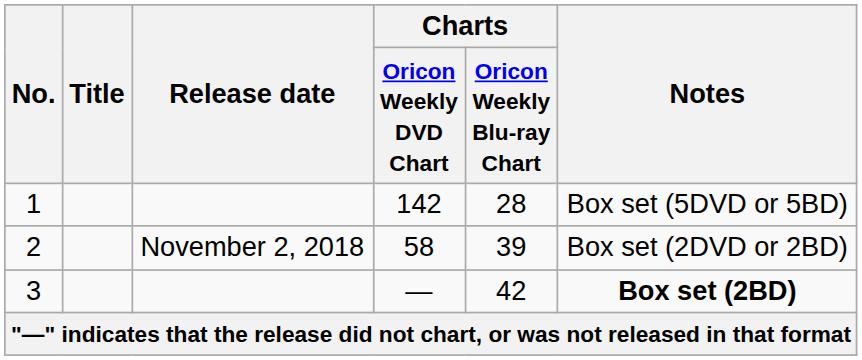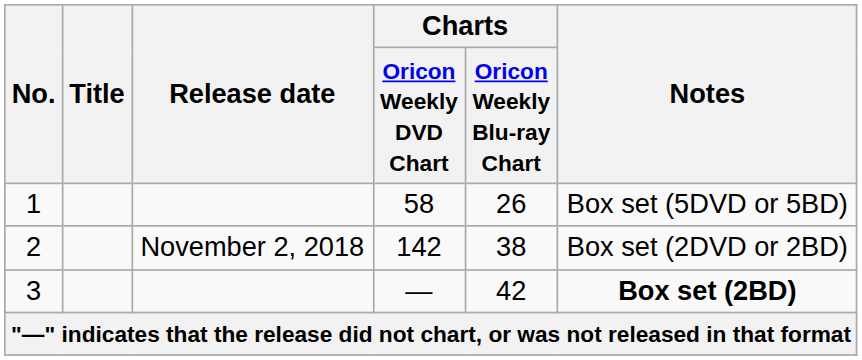1 | Charts / Oricon Weekly DVD Chart: 142 -> 58
1 | Charts / Oricon Weekly Blu-ray Chart: 28 -> 26
2 | Charts / Oricon Weekly DVD Chart: 58 -> 142
2 | Charts / Oricon Weekly Blu-ray Chart: 39 -> 38
